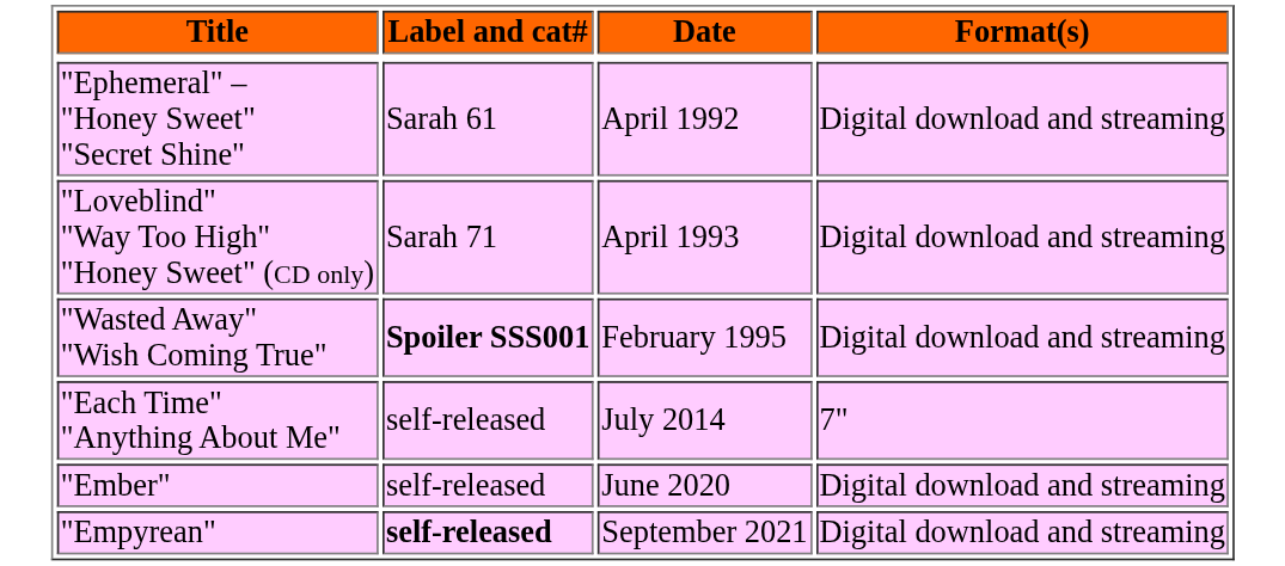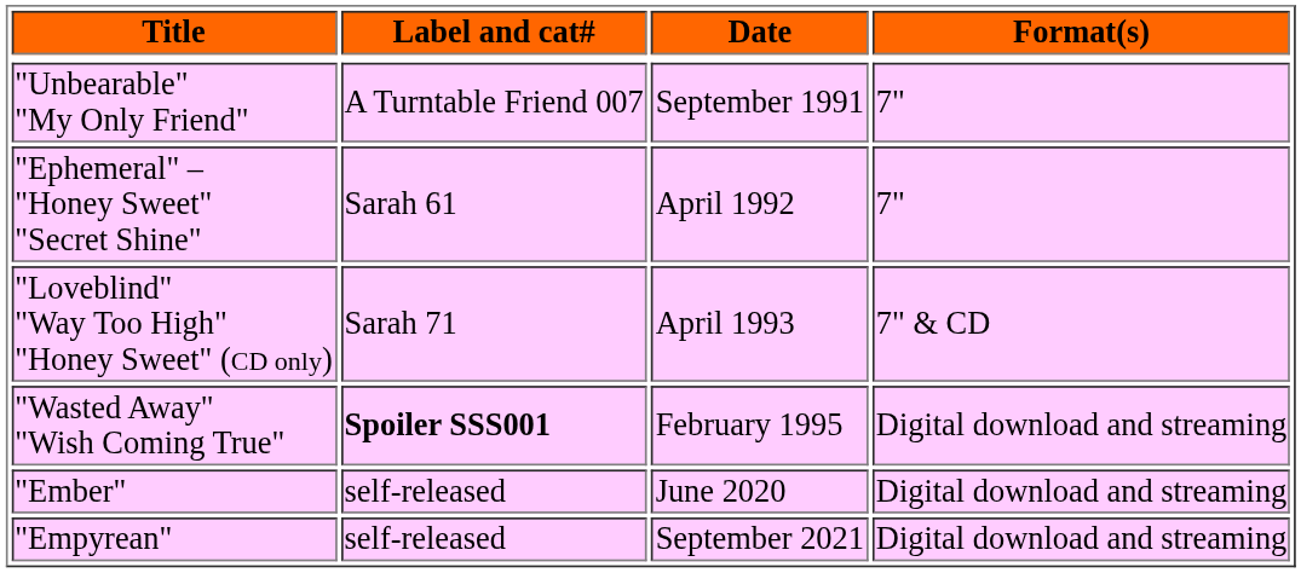+ row: "Unbearable" "My Only Friend" | A Turntable Friend 007 | September 1991 | 7"
"Ephemeral" – "Honey Sweet" "Secret Shine" | Format(s): Digital download and streaming -> 7"
"Loveblind" "Way Too High" "Honey Sweet" (CD only) | Format(s): Digital download and streaming -> 7" & CD
- row: "Each Time" "Anything About Me" | self-released | July 2014 | 7"
"Empyrean" | Label and cat#: bold -> normal
